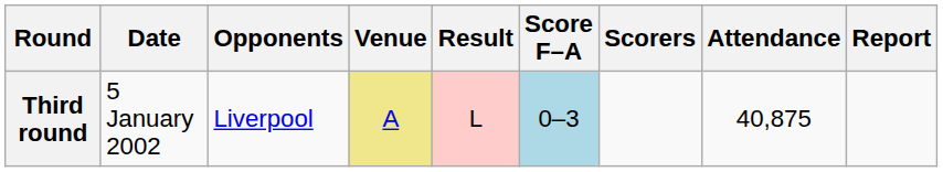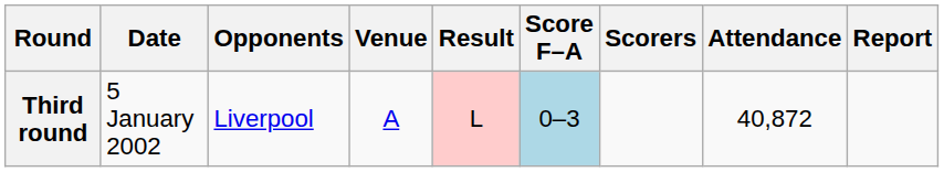Third round | Venue: khaki background -> no background
Third round | Attendance: 40,875 -> 40,872
